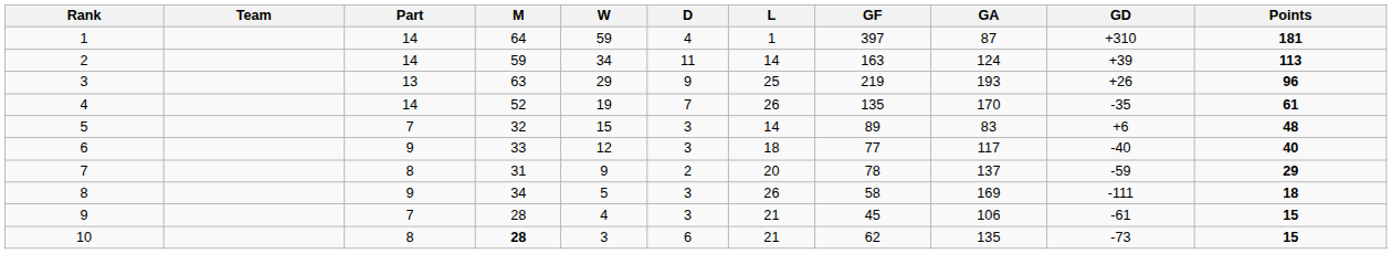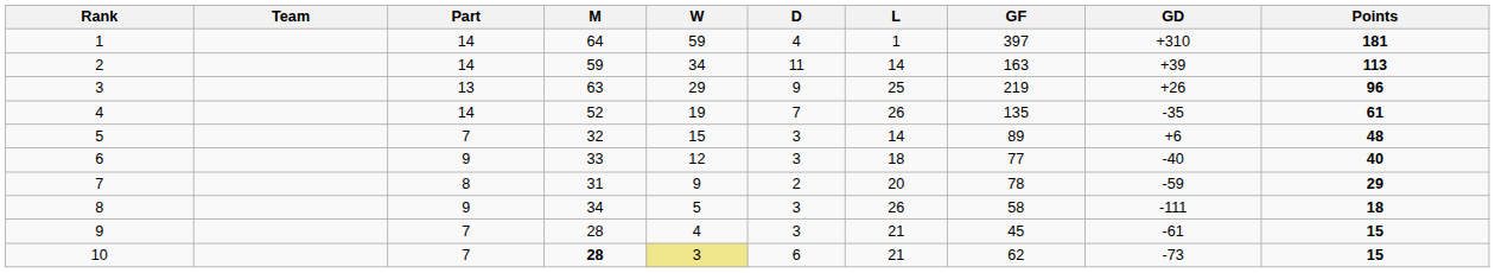- column: GA | 87 | 124 | 193 | 170 | 83 | 117 | 137 | 169 | 106 | 135
10 | Part: 8 -> 7
10 | W: no background -> khaki background
